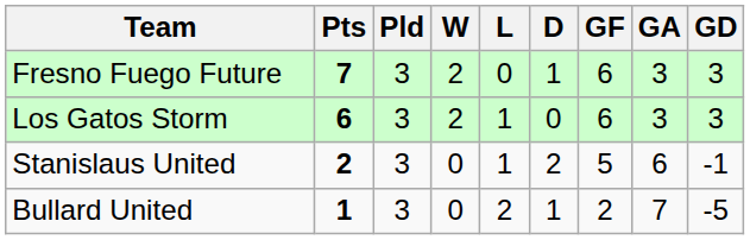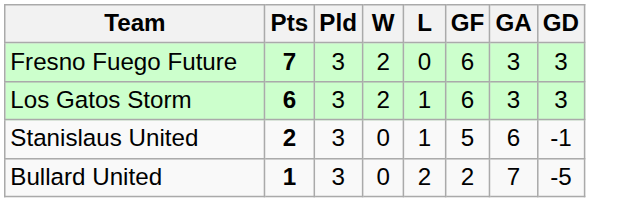- column: D | 1 | 0 | 2 | 1
